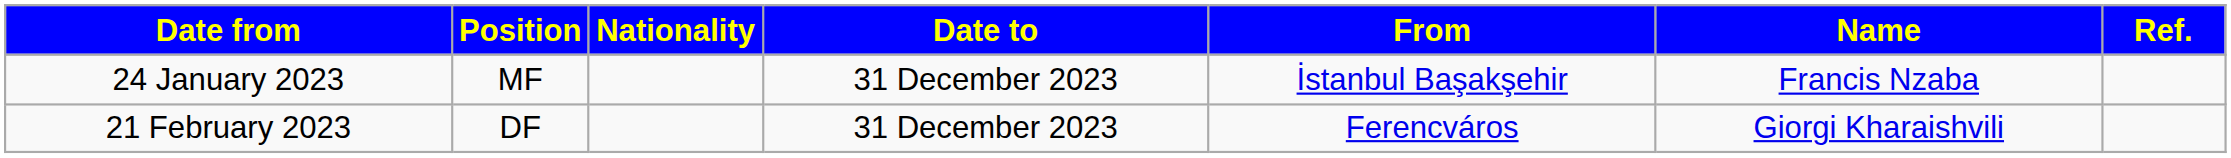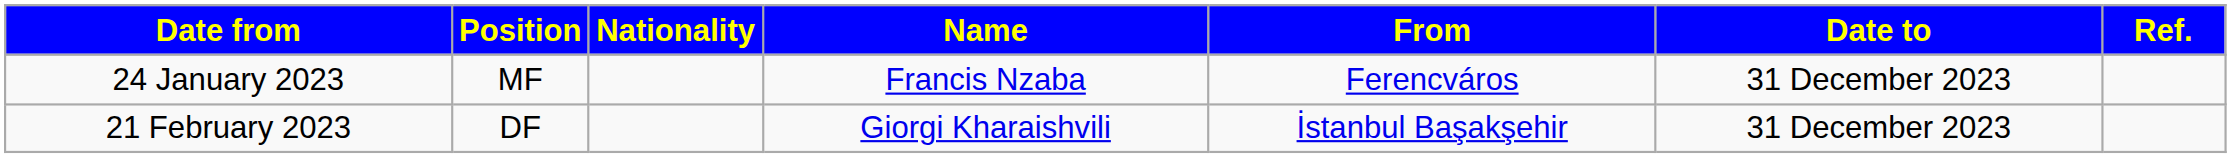columns swapped: Name <-> Date to
24 January 2023 | From: İstanbul Başakşehir -> Ferencváros
21 February 2023 | From: Ferencváros -> İstanbul Başakşehir
